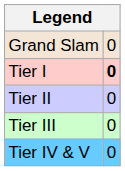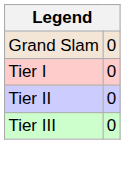Tier I | column 2: bold -> normal
- row: Tier IV & V | 0
